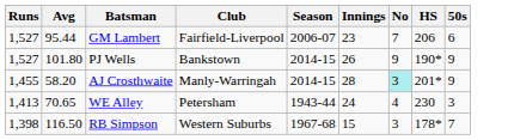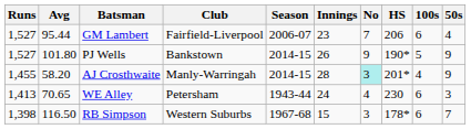+ column: 100s | 6 | 5 | 4 | 6 | 6
GM Lambert | 50s: 6 -> 4
